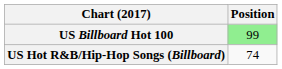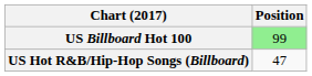US Hot R&B/Hip-Hop Songs (Billboard) | Position: 74 -> 47
